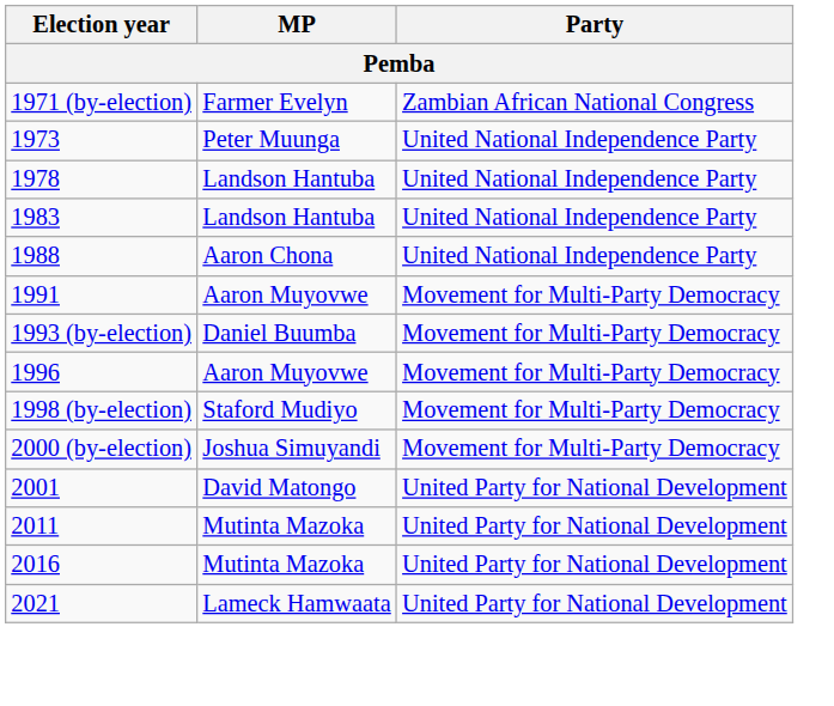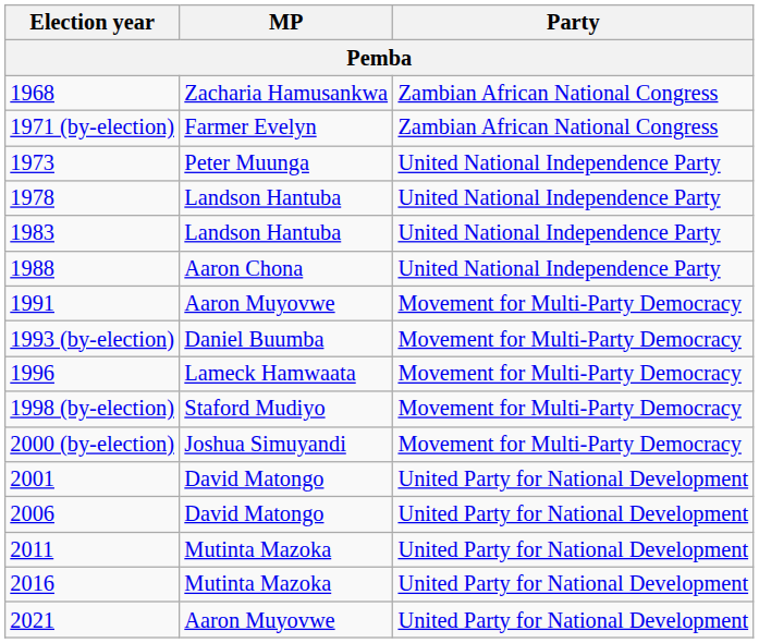+ row: 1968 | Zacharia Hamusankwa | Zambian African National Congress
1996 | MP: Aaron Muyovwe -> Lameck Hamwaata
+ row: 2006 | David Matongo | United Party for National Development
2021 | MP: Lameck Hamwaata -> Aaron Muyovwe
